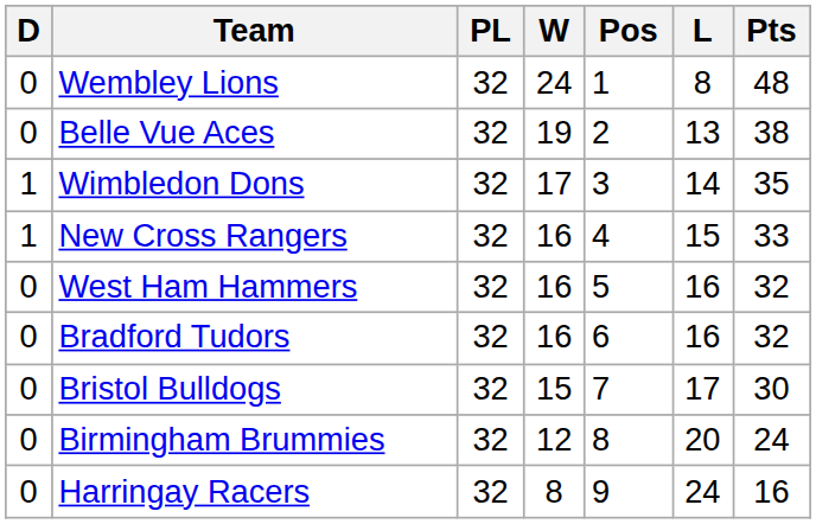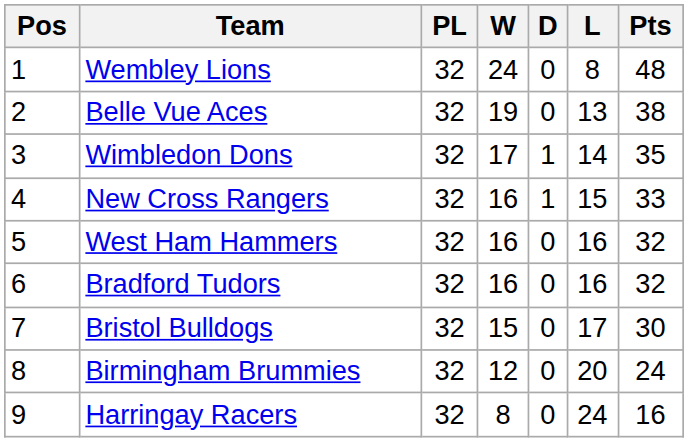columns swapped: Pos <-> D
